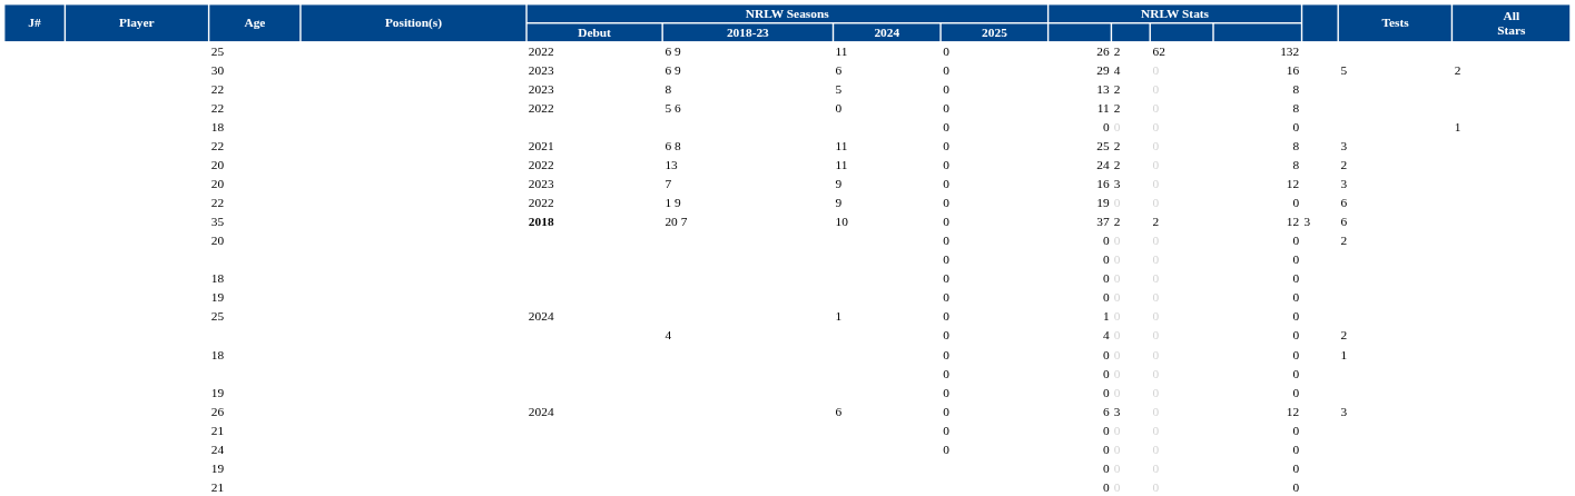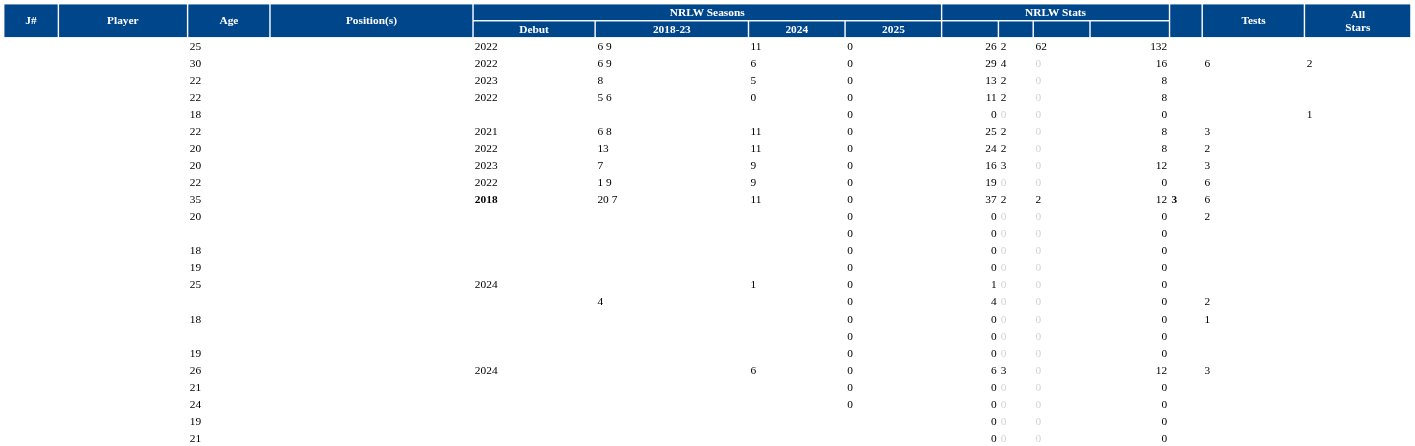30 | NRLW Seasons / Debut: 2023 -> 2022
30 | Tests: 5 -> 6
35 | NRLW Seasons / 2024: 10 -> 11
35 | column 13: normal -> bold
